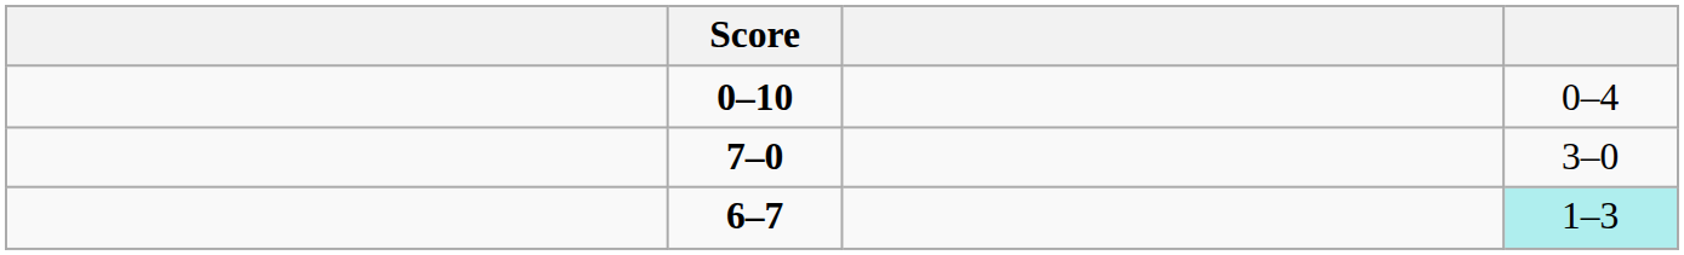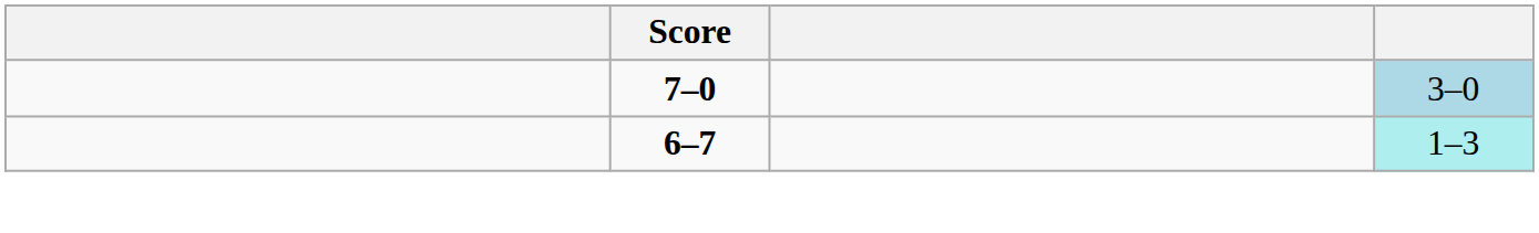- row: 0–10 | 0–4
7–0 | column 4: no background -> lightblue background
